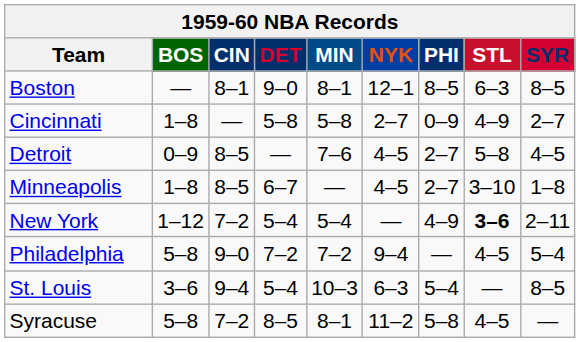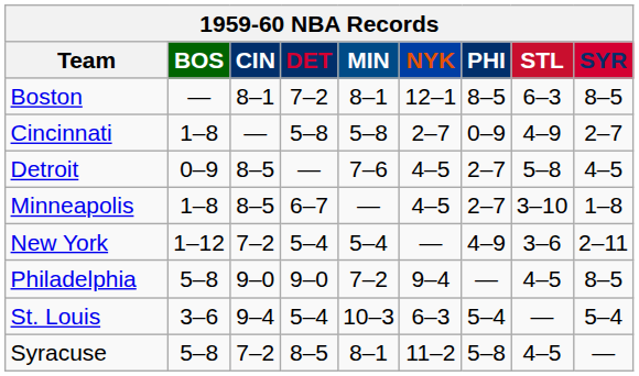Boston | DET: 9–0 -> 7–2
New York | STL: bold -> normal
Philadelphia | DET: 7–2 -> 9–0
Philadelphia | SYR: 5–4 -> 8–5
St. Louis | SYR: 8–5 -> 5–4
